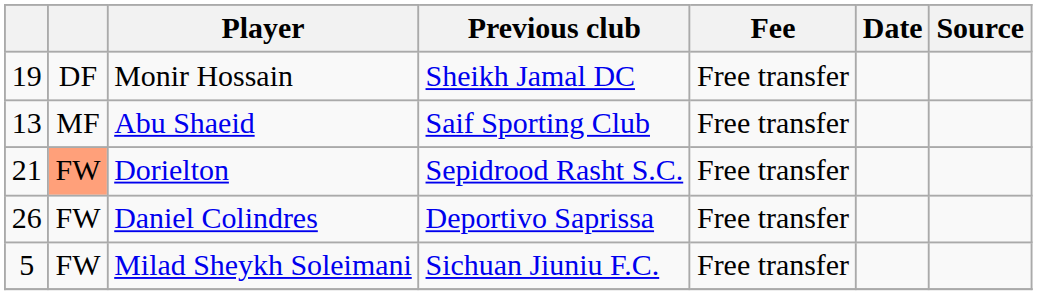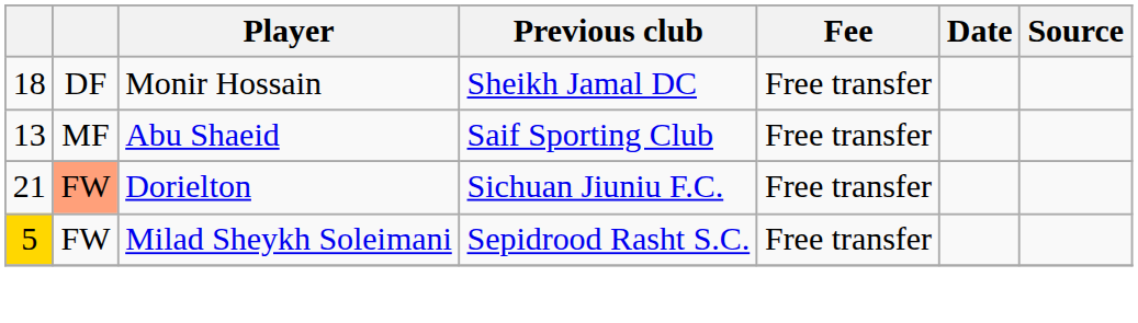Monir Hossain | column 1: 19 -> 18
Dorielton | Previous club: Sepidrood Rasht S.C. -> Sichuan Jiuniu F.C.
- row: 26 | FW | Daniel Colindres | Deportivo Saprissa | Free transfer
Milad Sheykh Soleimani | column 1: no background -> gold background
Milad Sheykh Soleimani | Previous club: Sichuan Jiuniu F.C. -> Sepidrood Rasht S.C.
